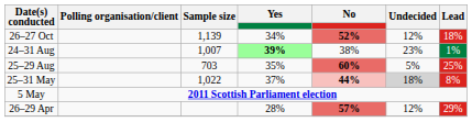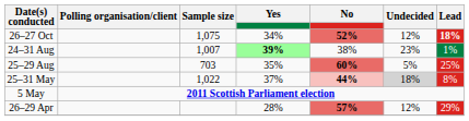26–27 Oct | Sample size: 1,139 -> 1,075
26–27 Oct | Lead: normal -> bold
